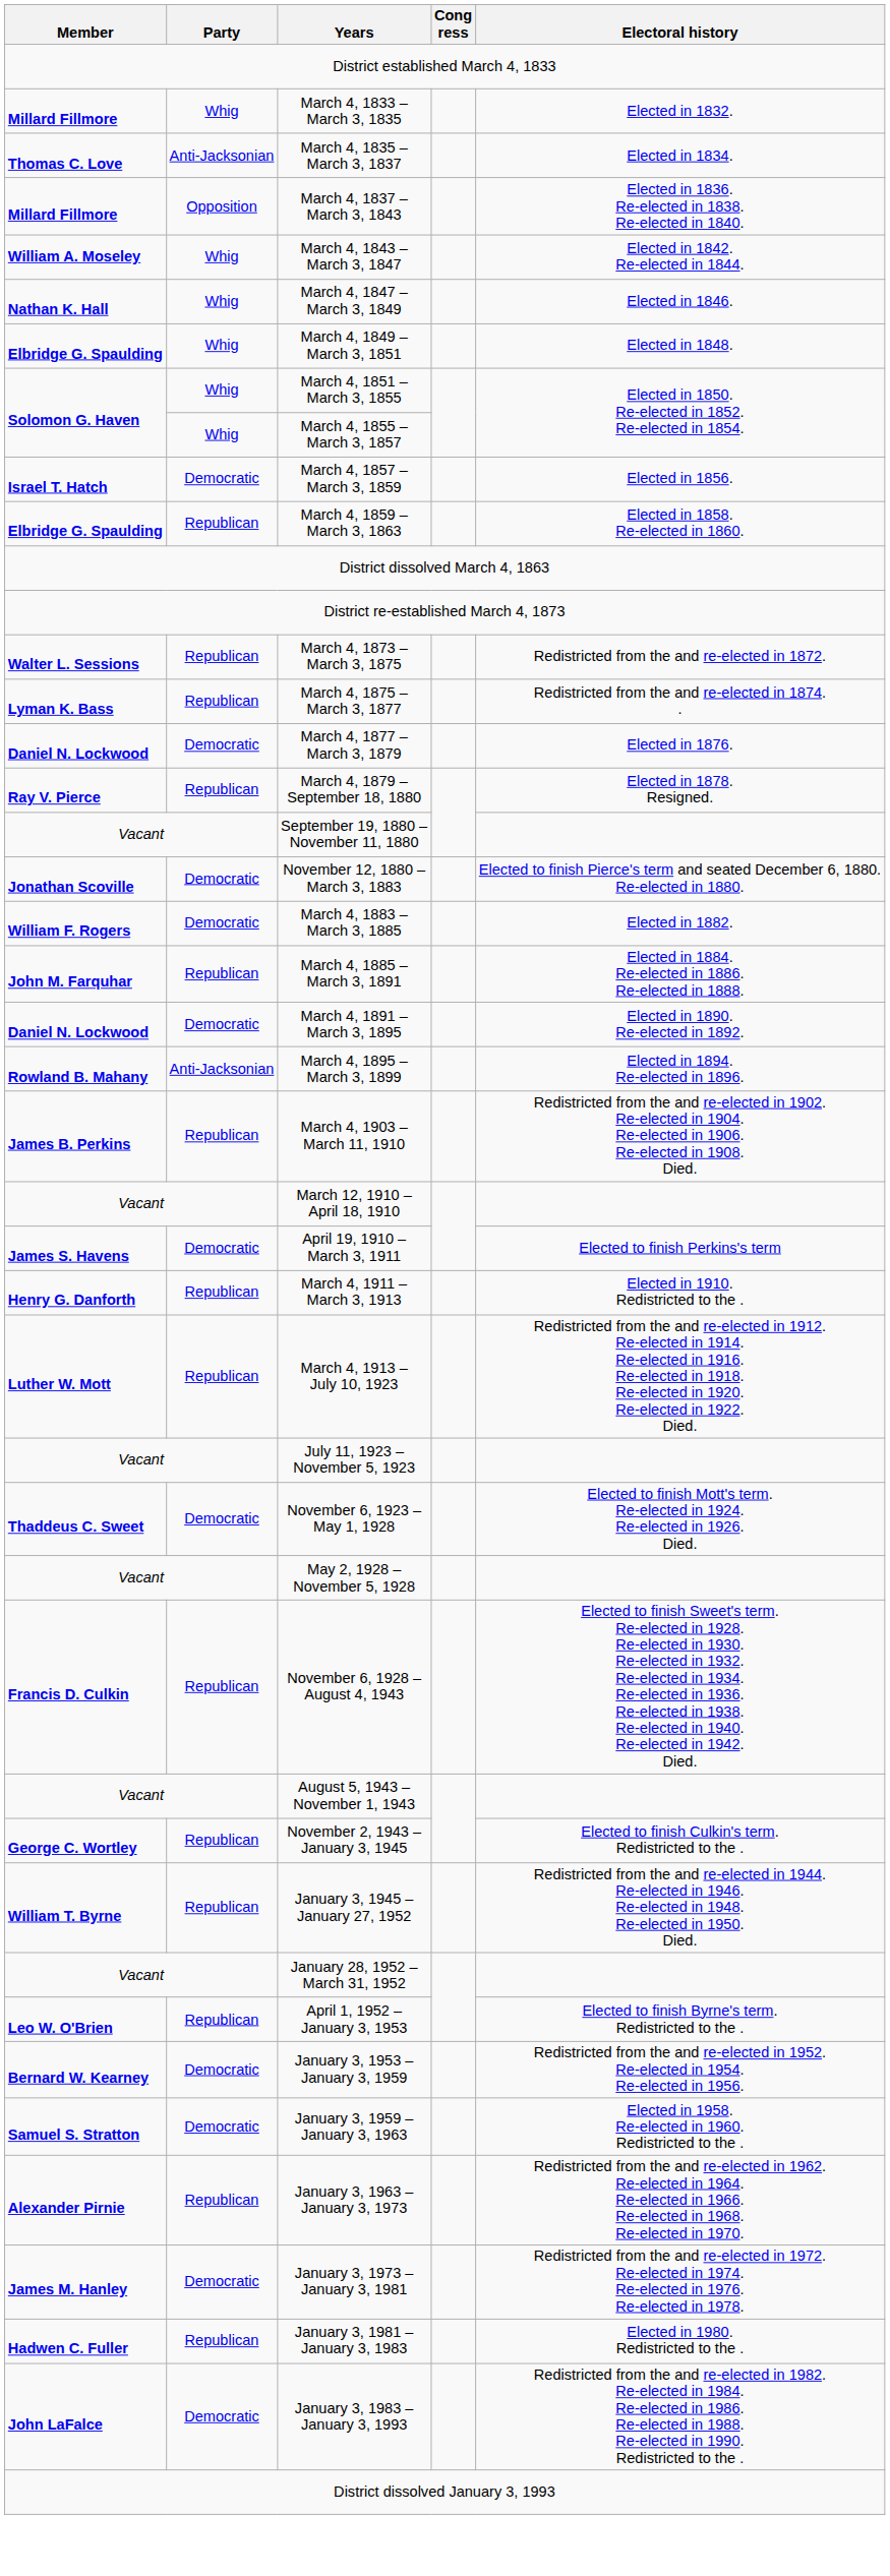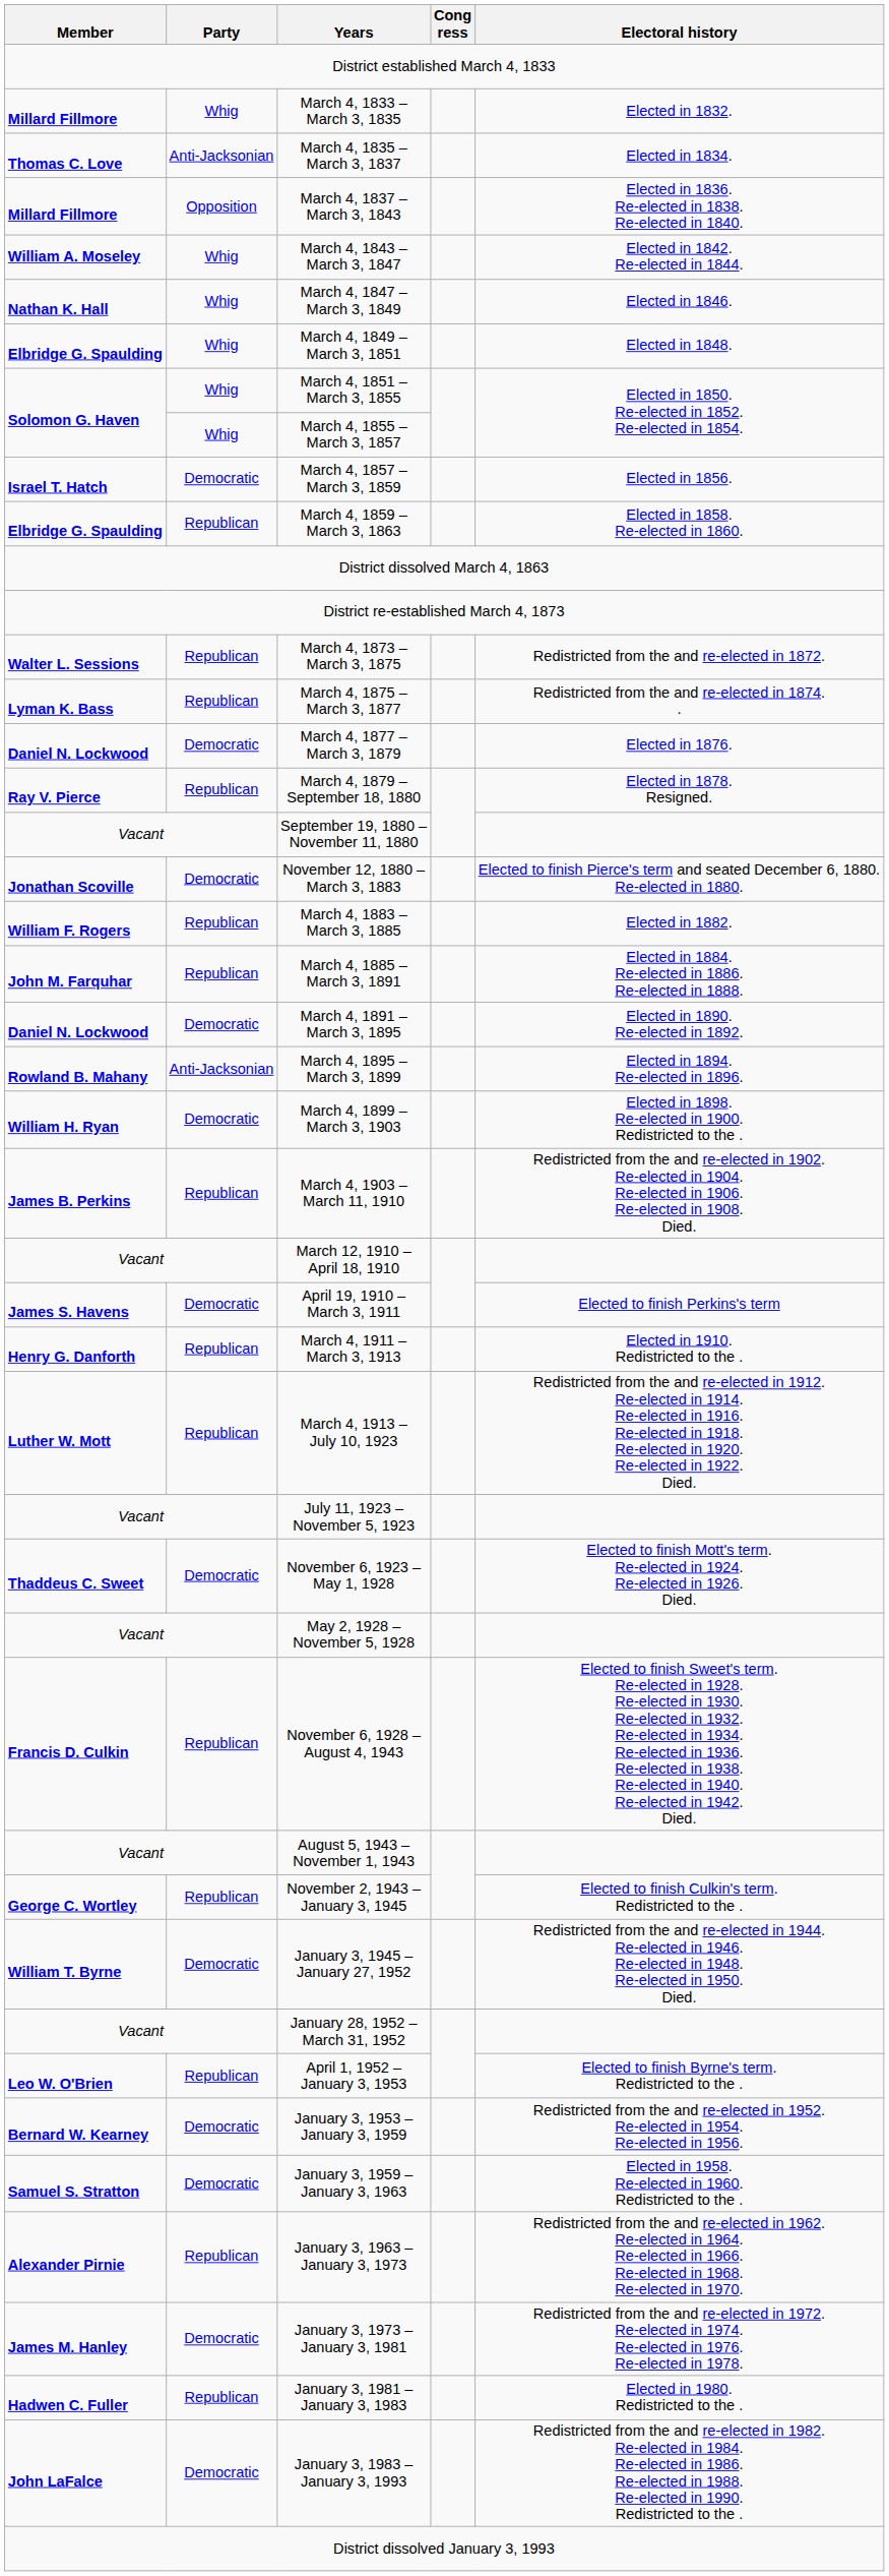March 4, 1883 – March 3, 1885 | Party: Democratic -> Republican
+ row: William H. Ryan | Democratic | March 4, 1899 – March 3, 1903 | Elected in 1898. Re-elected in 1900. Redistricted to the .
January 3, 1945 – January 27, 1952 | Party: Republican -> Democratic
